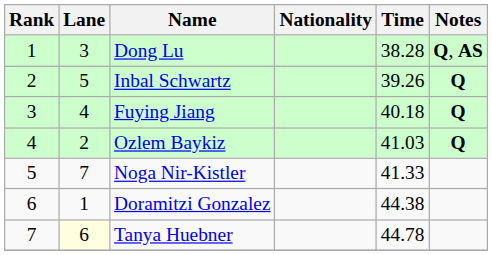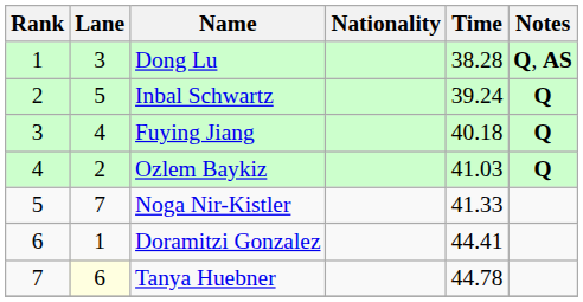Inbal Schwartz | Time: 39.26 -> 39.24
Doramitzi Gonzalez | Time: 44.38 -> 44.41
